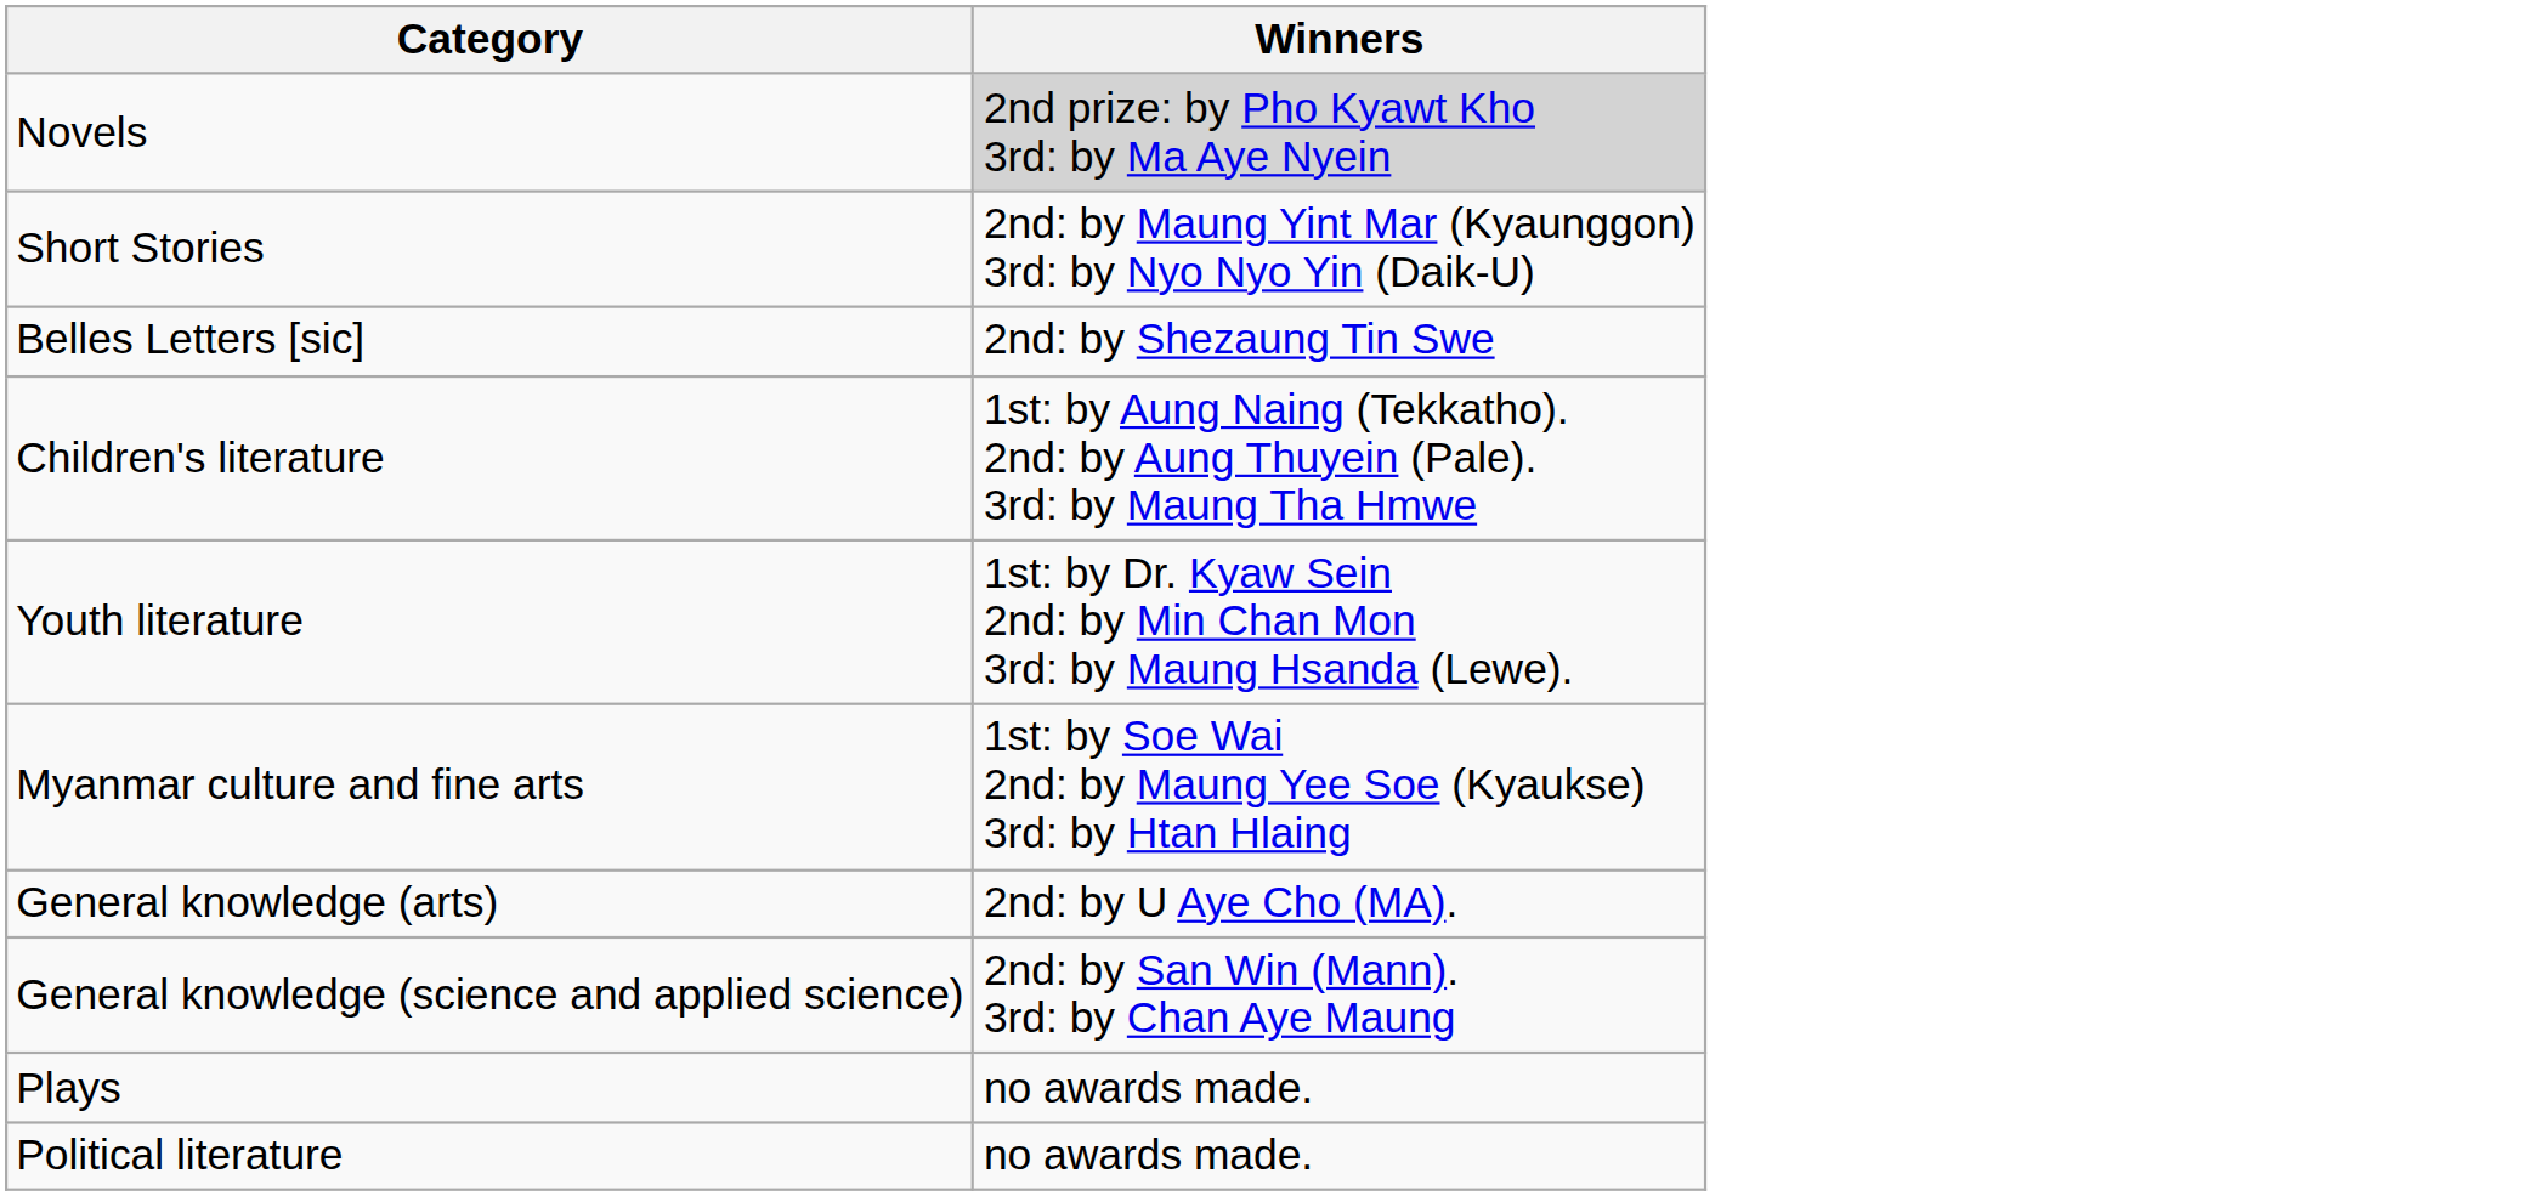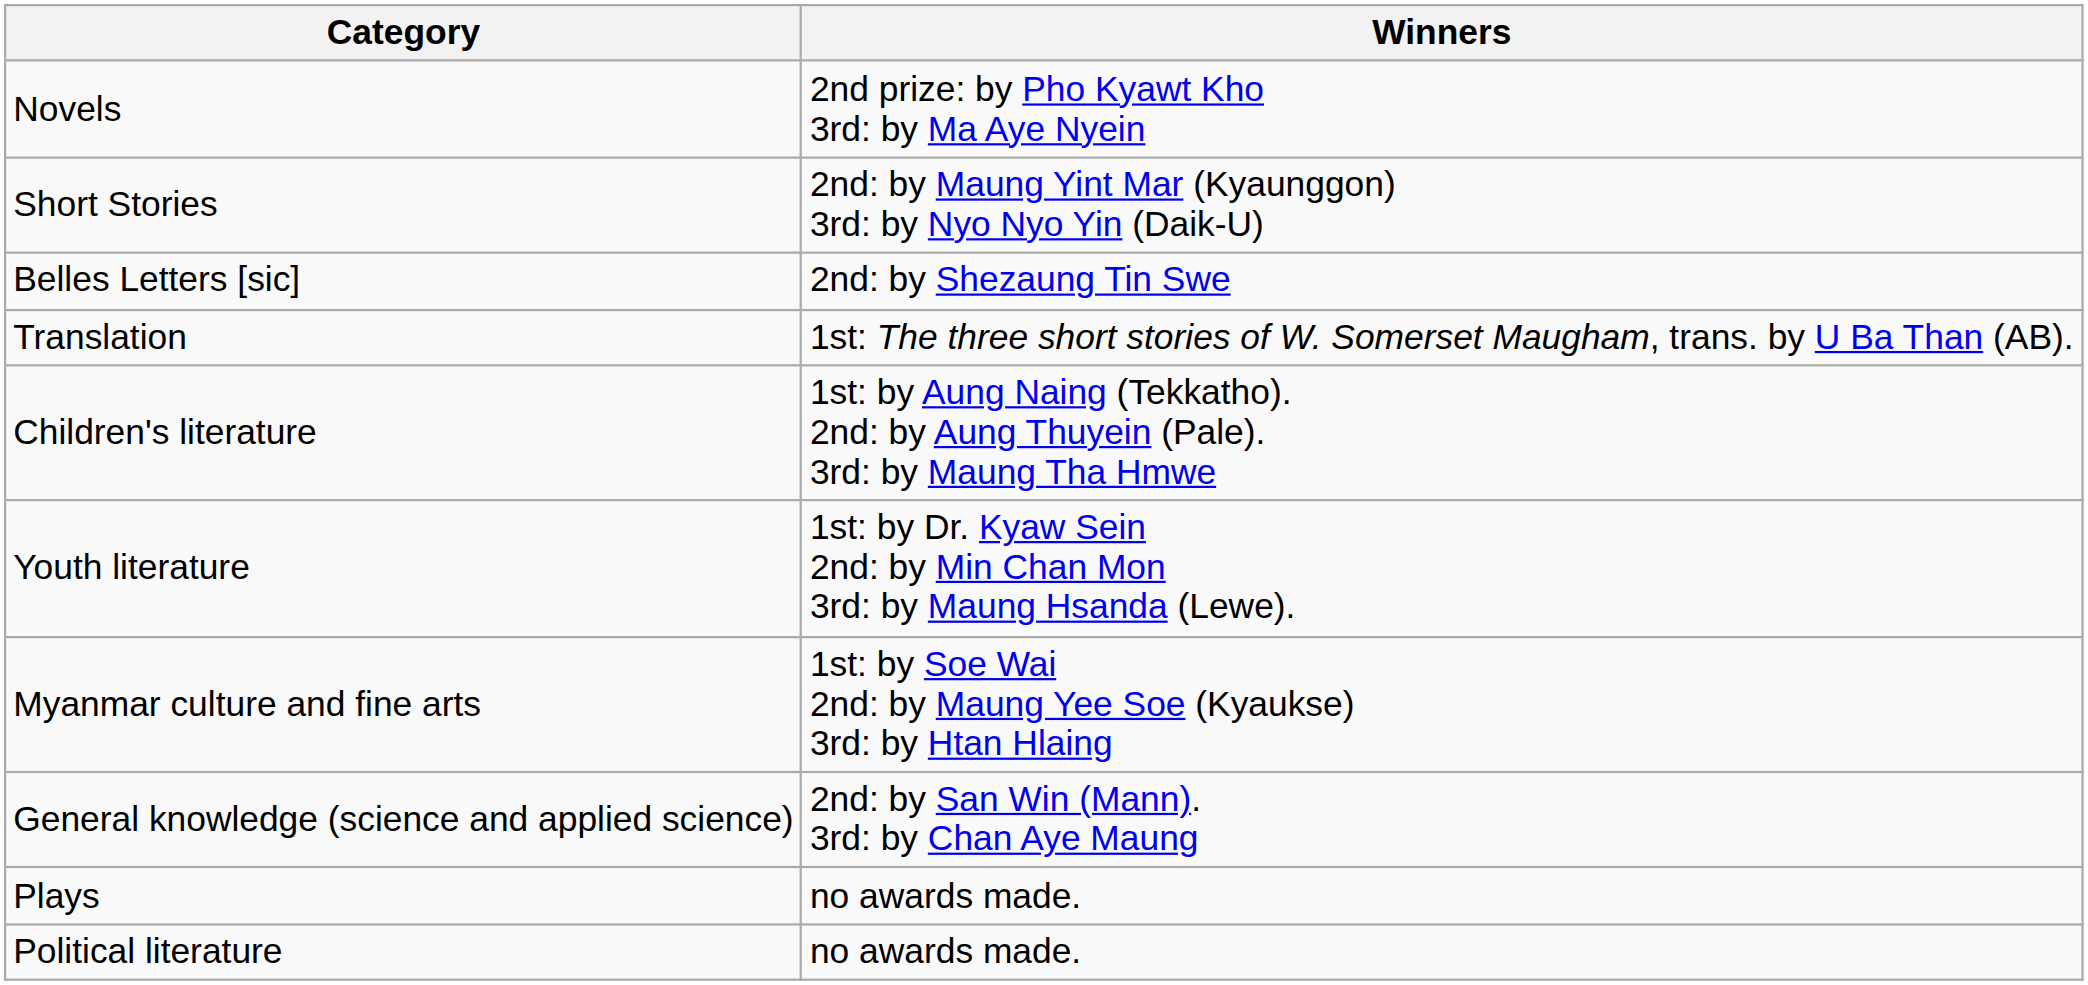Novels | Winners: lightgrey background -> no background
+ row: Translation | 1st: The three short stories of W. Somerset Maugham, trans. by U Ba Than (AB).
- row: General knowledge (arts) | 2nd: by U Aye Cho (MA).
